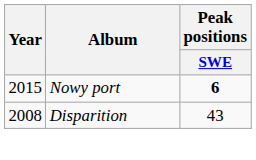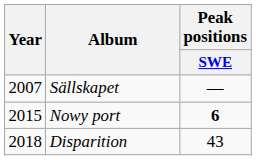+ row: 2007 | Sällskapet | —
Disparition | Year: 2008 -> 2018
